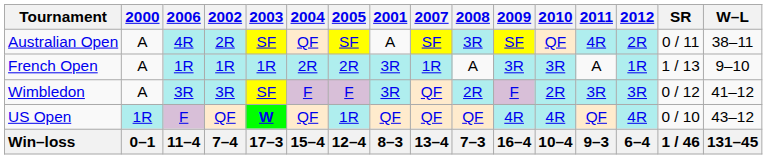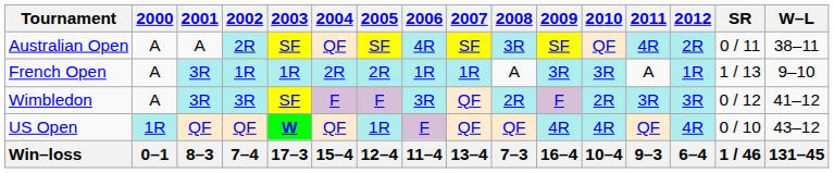columns swapped: 2001 <-> 2006
